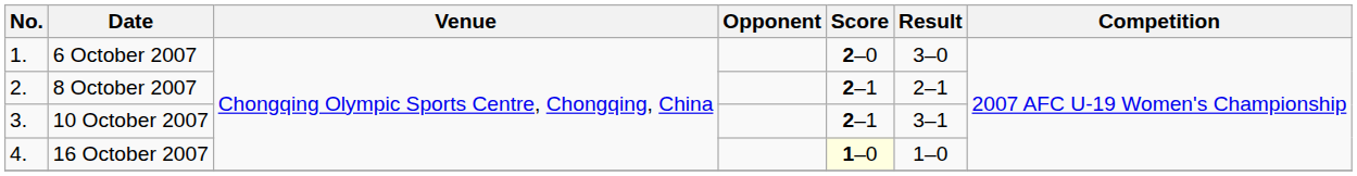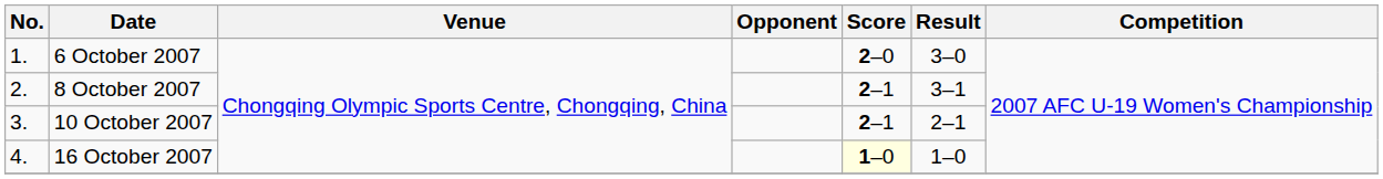8 October 2007 | Result: 2–1 -> 3–1
10 October 2007 | Result: 3–1 -> 2–1
